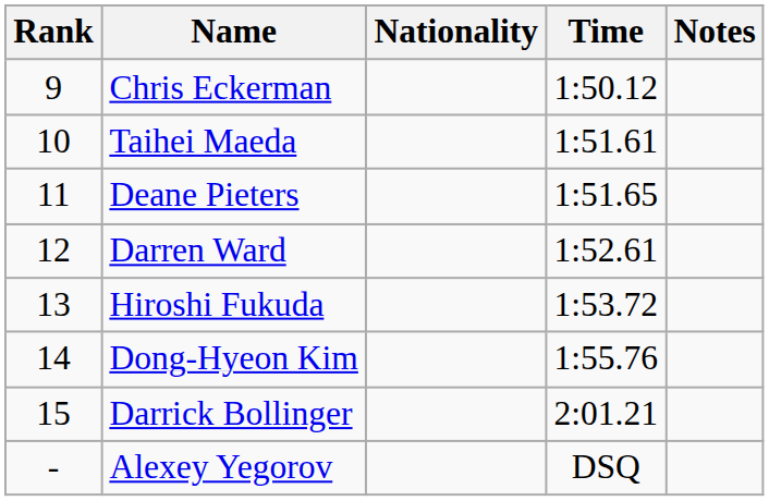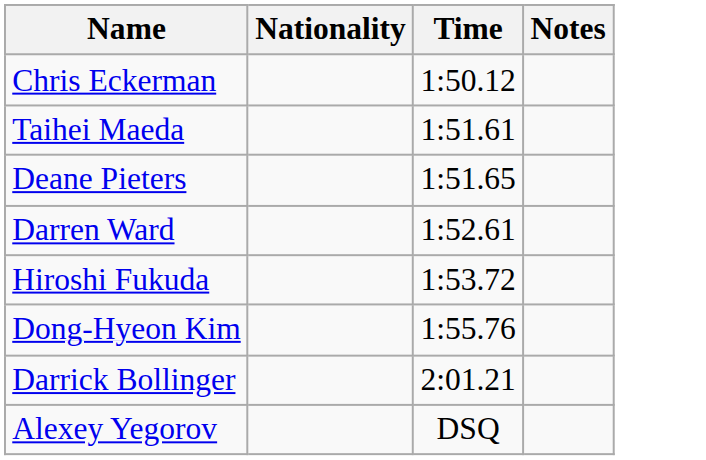- column: Rank | 9 | 10 | 11 | 12 | 13 | 14 | 15 | -
